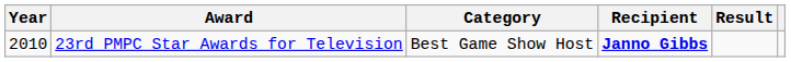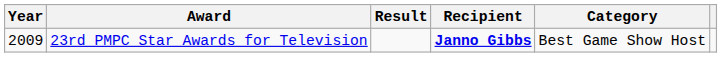columns swapped: Category <-> Result
23rd PMPC Star Awards for Television | Year: 2010 -> 2009
